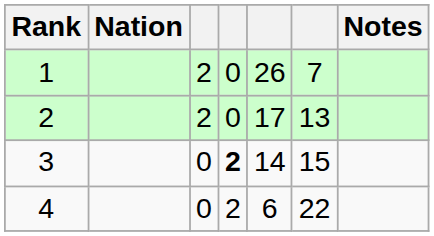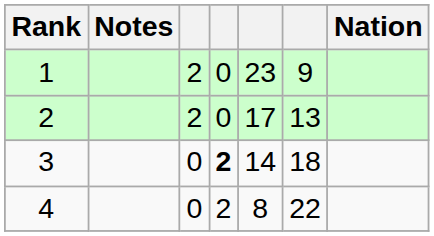columns swapped: Nation <-> Notes
1 | column 5: 26 -> 23
1 | column 6: 7 -> 9
3 | column 6: 15 -> 18
4 | column 5: 6 -> 8
